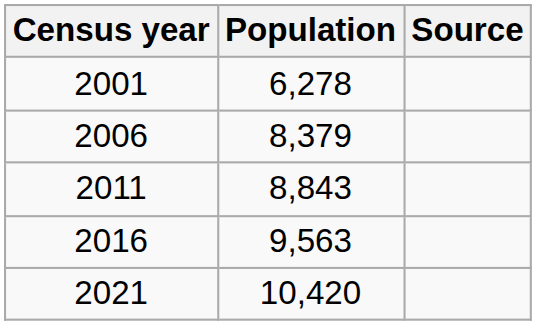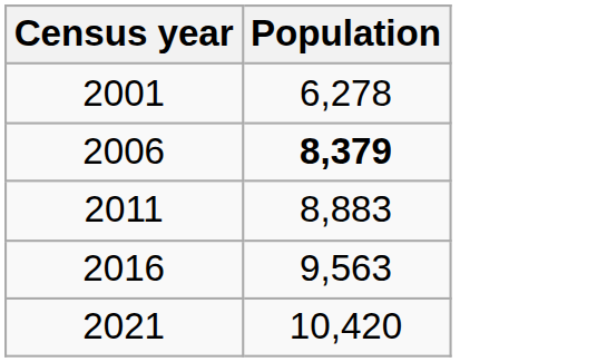- column: Source
2006 | Population: normal -> bold
2011 | Population: 8,843 -> 8,883
